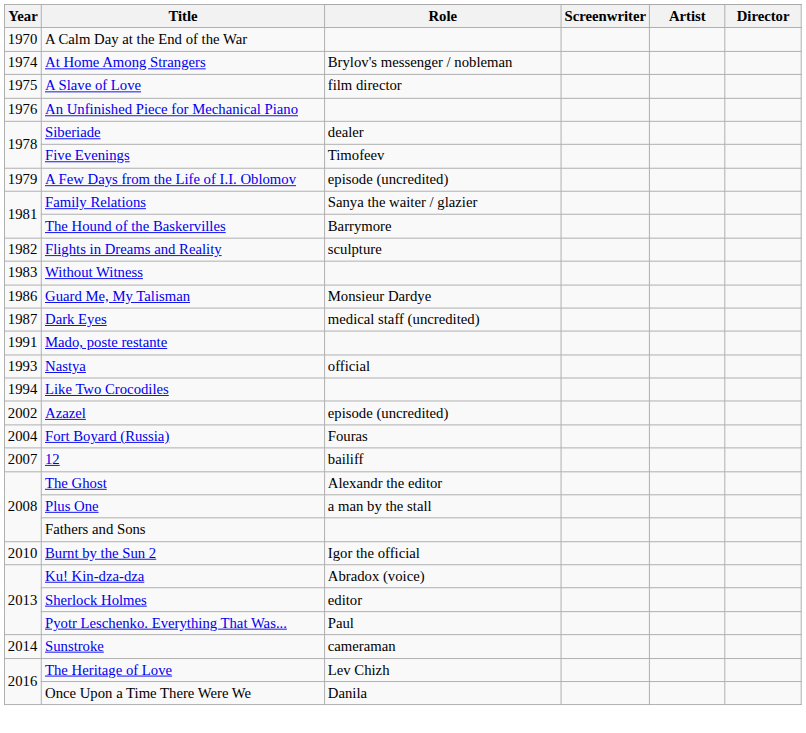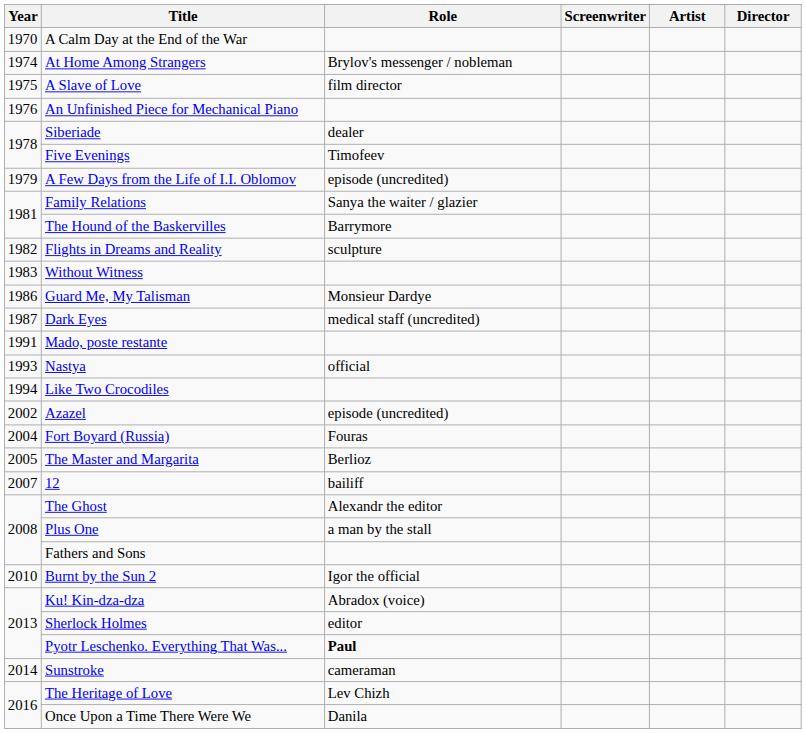+ row: 2005 | The Master and Margarita | Berlioz
Pyotr Leschenko. Everything That Was... | Role: normal -> bold
